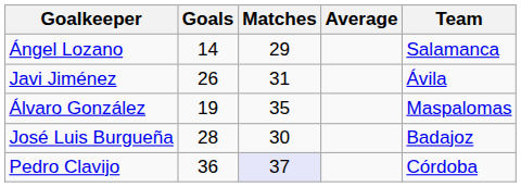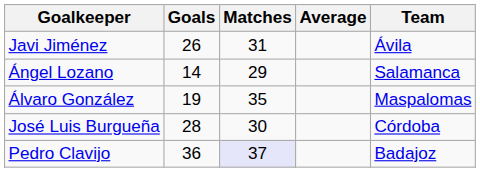rows swapped: Ángel Lozano <-> Javi Jiménez
José Luis Burgueña | Team: Badajoz -> Córdoba
Pedro Clavijo | Team: Córdoba -> Badajoz
